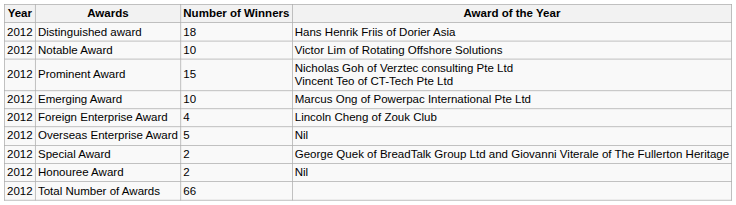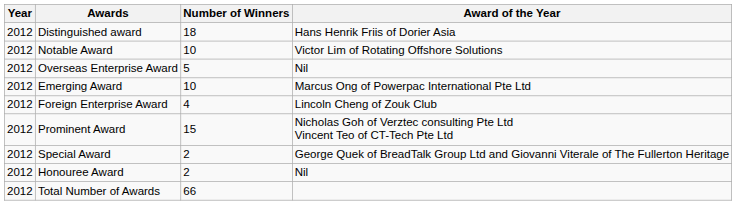rows swapped: Prominent Award <-> Overseas Enterprise Award
